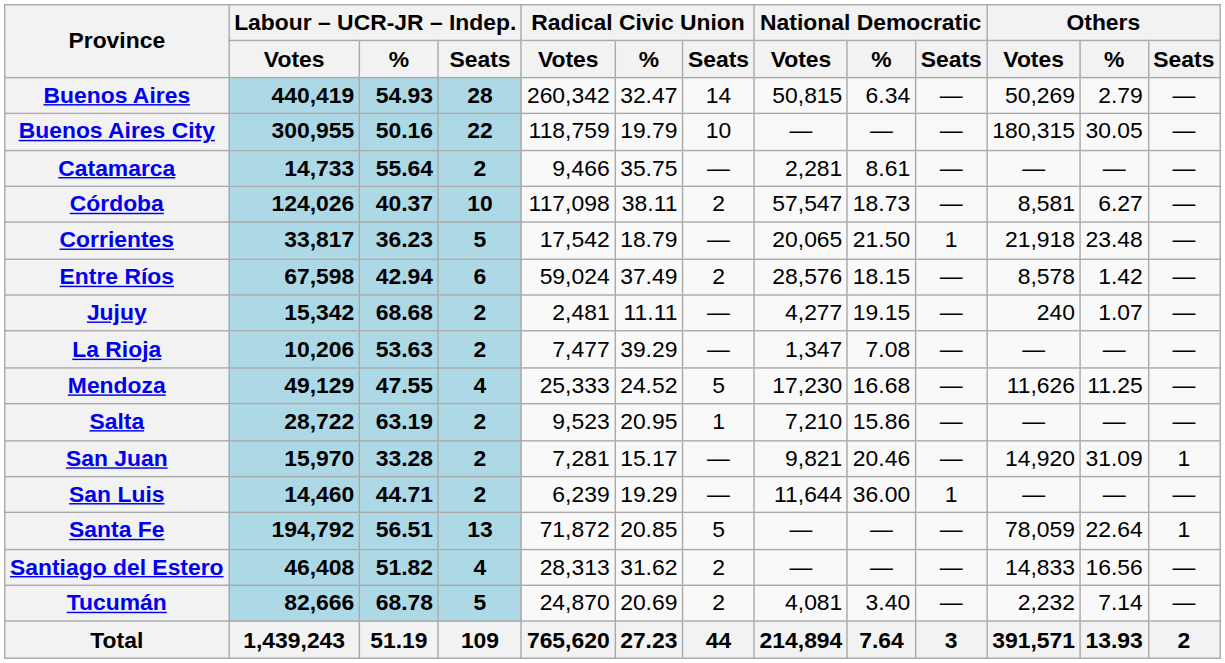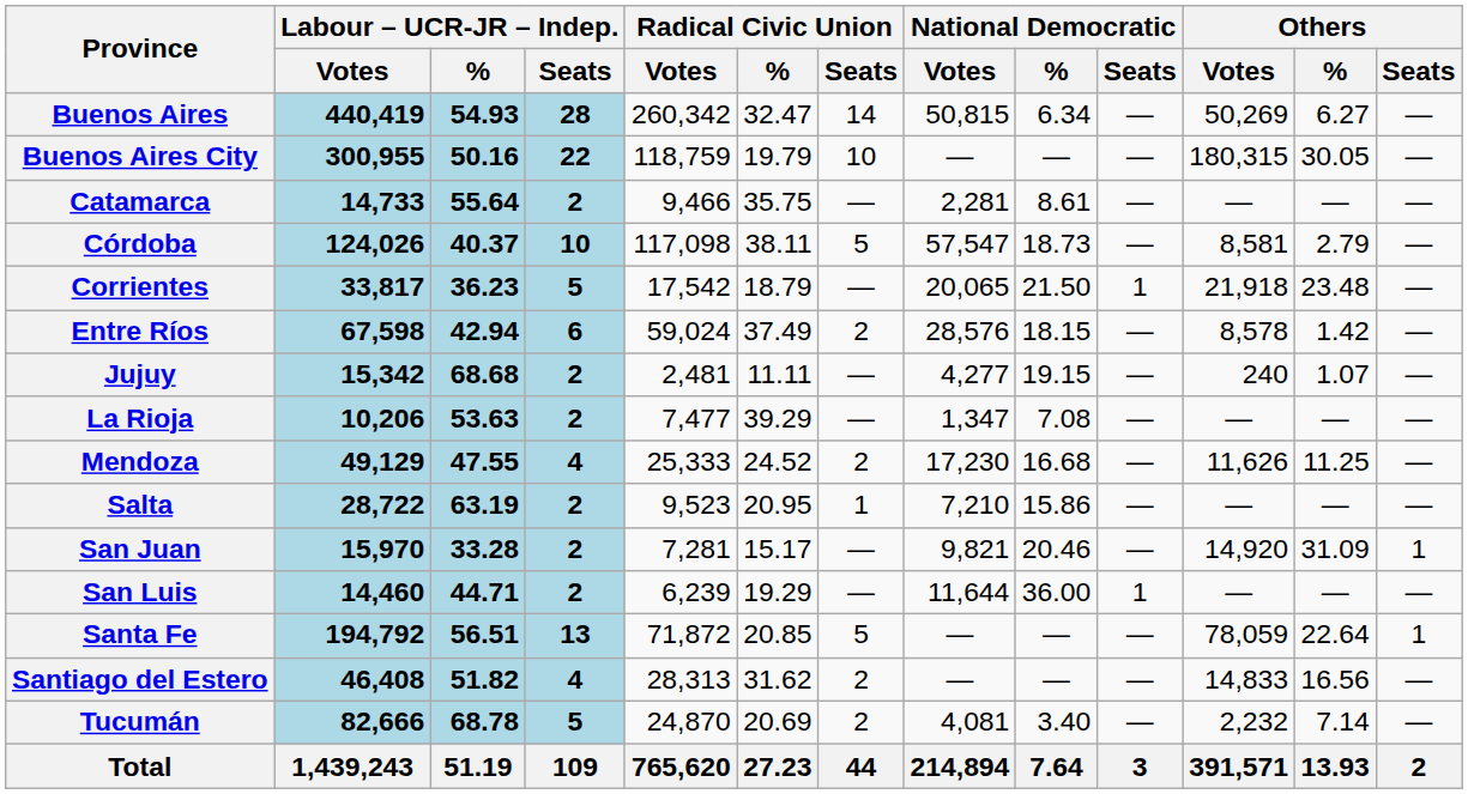Buenos Aires | Others / %: 2.79 -> 6.27
Córdoba | Radical Civic Union / Seats: 2 -> 5
Córdoba | Others / %: 6.27 -> 2.79
Mendoza | Radical Civic Union / Seats: 5 -> 2
